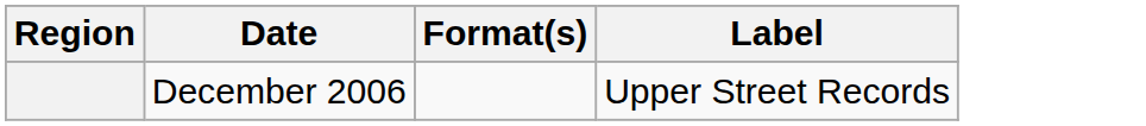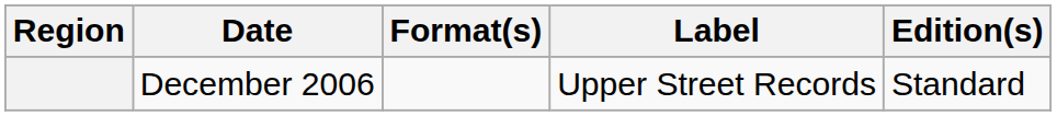+ column: Edition(s) | Standard
